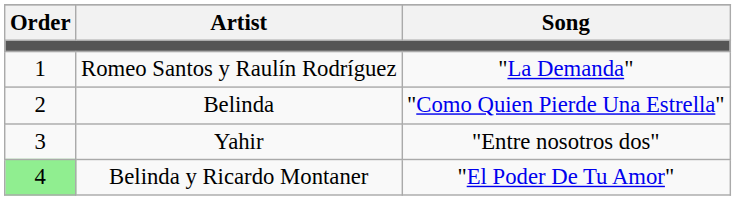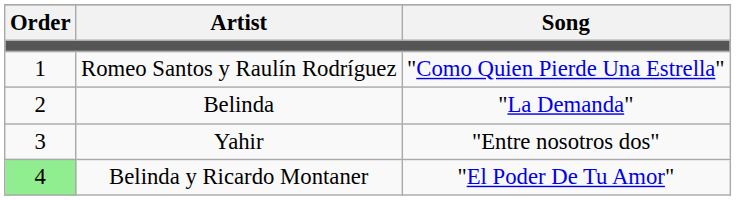Romeo Santos y Raulín Rodríguez | Song: "La Demanda" -> "Como Quien Pierde Una Estrella"
Belinda | Song: "Como Quien Pierde Una Estrella" -> "La Demanda"
